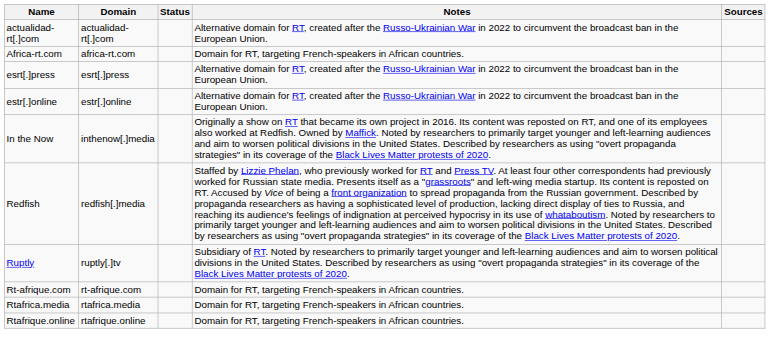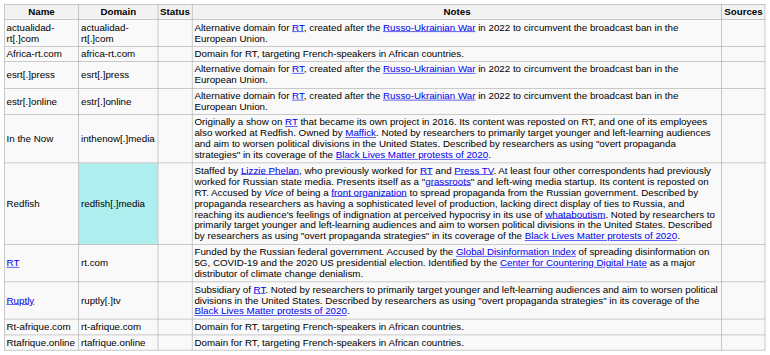Redfish | Domain: no background -> paleturquoise background
+ row: RT | rt.com | Funded by the Russian federal government. Accused by the Global Disinformation Index of spreading disinformation on 5G, COVID-19 and the 2020 US presidential election. Identified by the Center for Countering Digital Hate as a major distributor of climate change denialism.
- row: Rtafrica.media | rtafrica.media | Domain for RT, targeting French-speakers in African countries.
